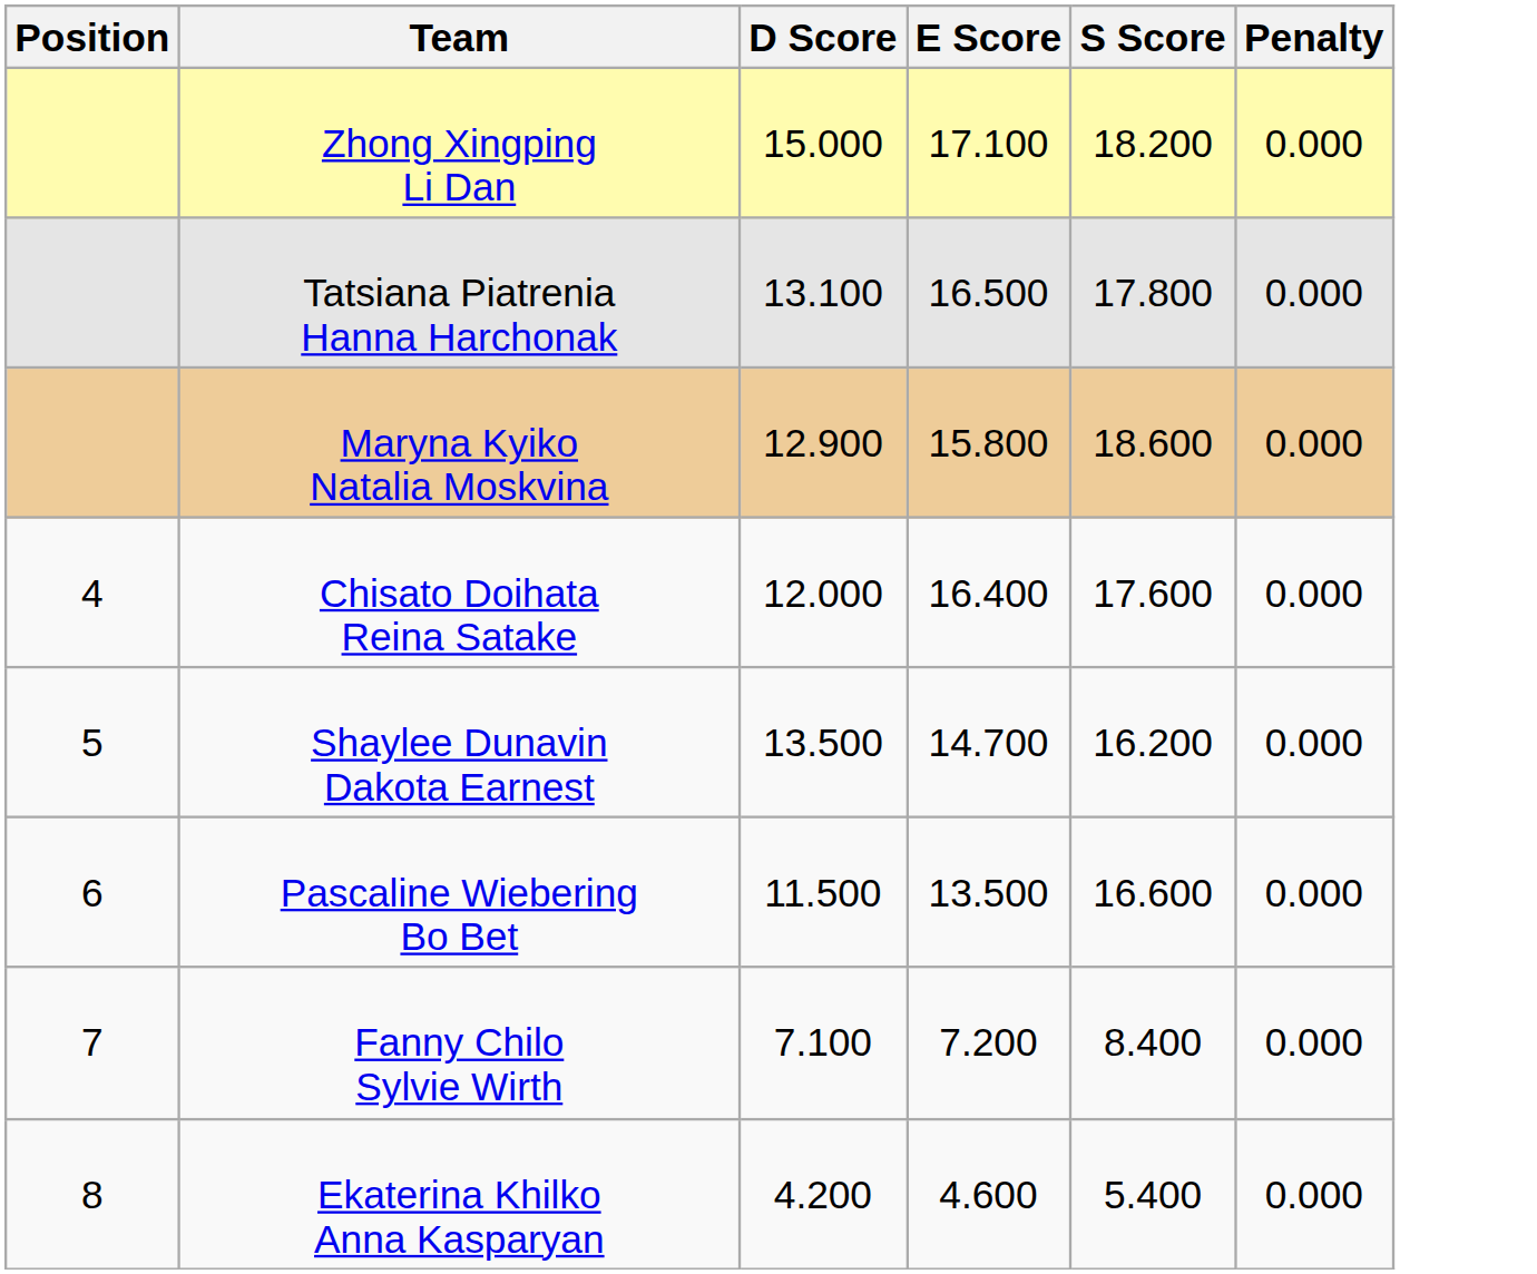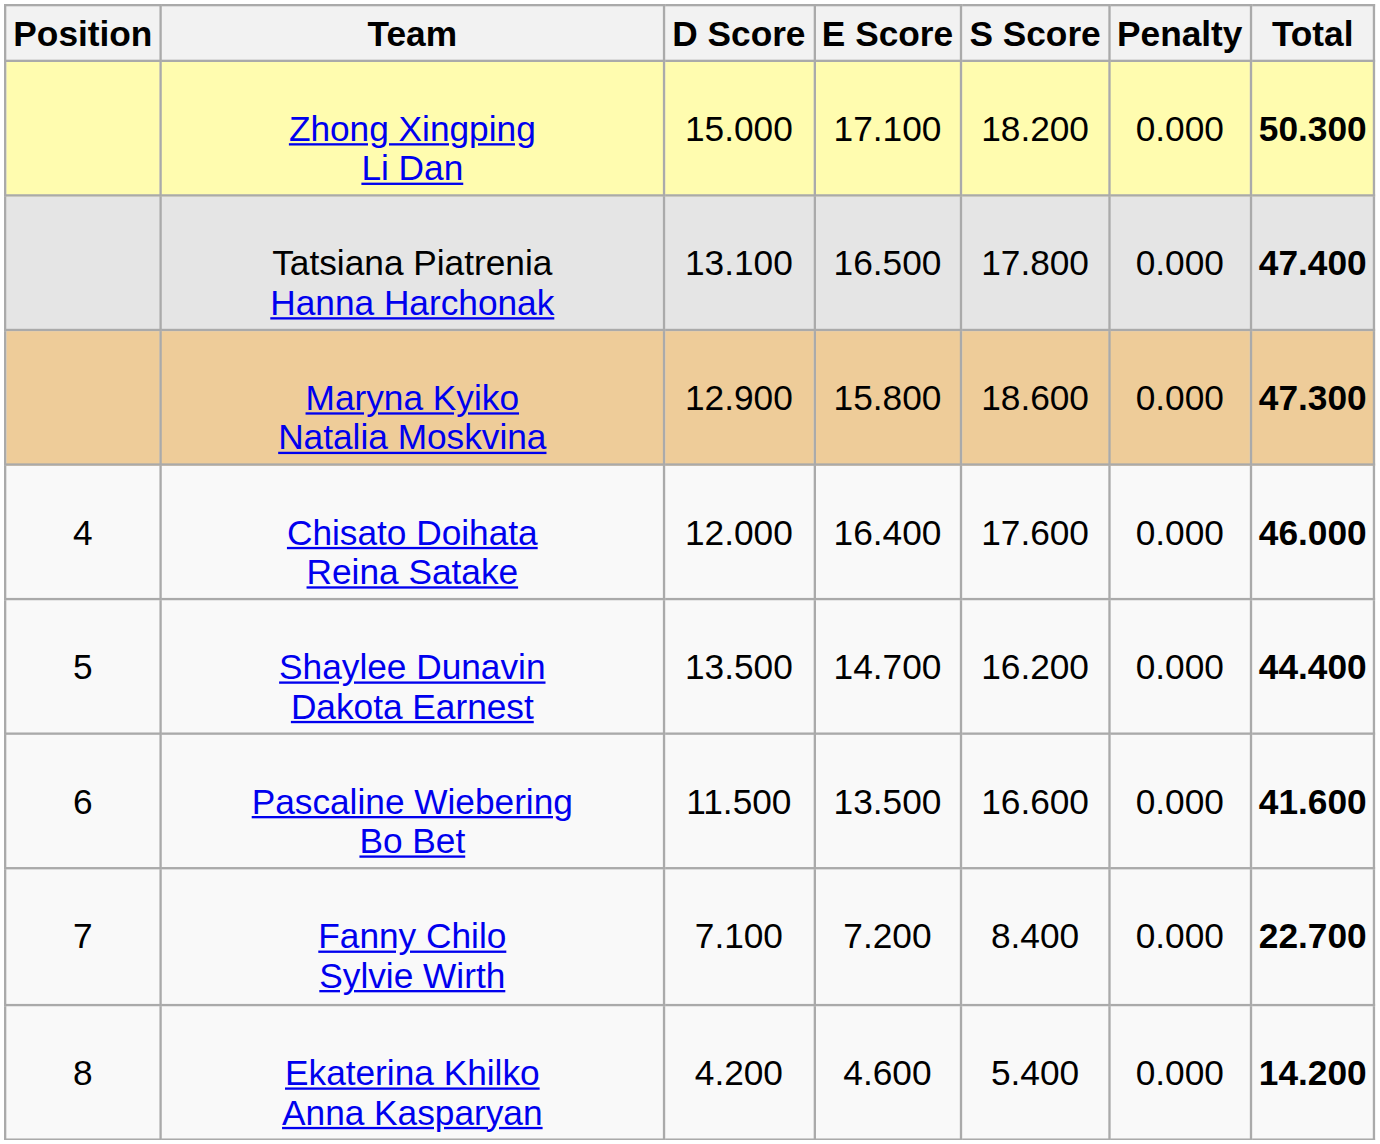+ column: Total | 50.300 | 47.400 | 47.300 | 46.000 | 44.400 | 41.600 | 22.700 | 14.200
